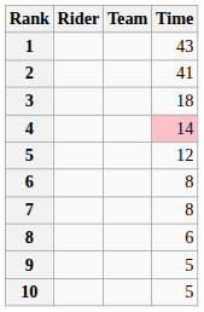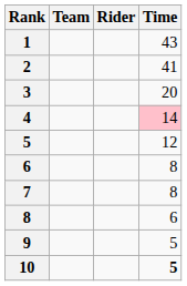columns swapped: Rider <-> Team
3 | Time: 18 -> 20
10 | Time: normal -> bold
